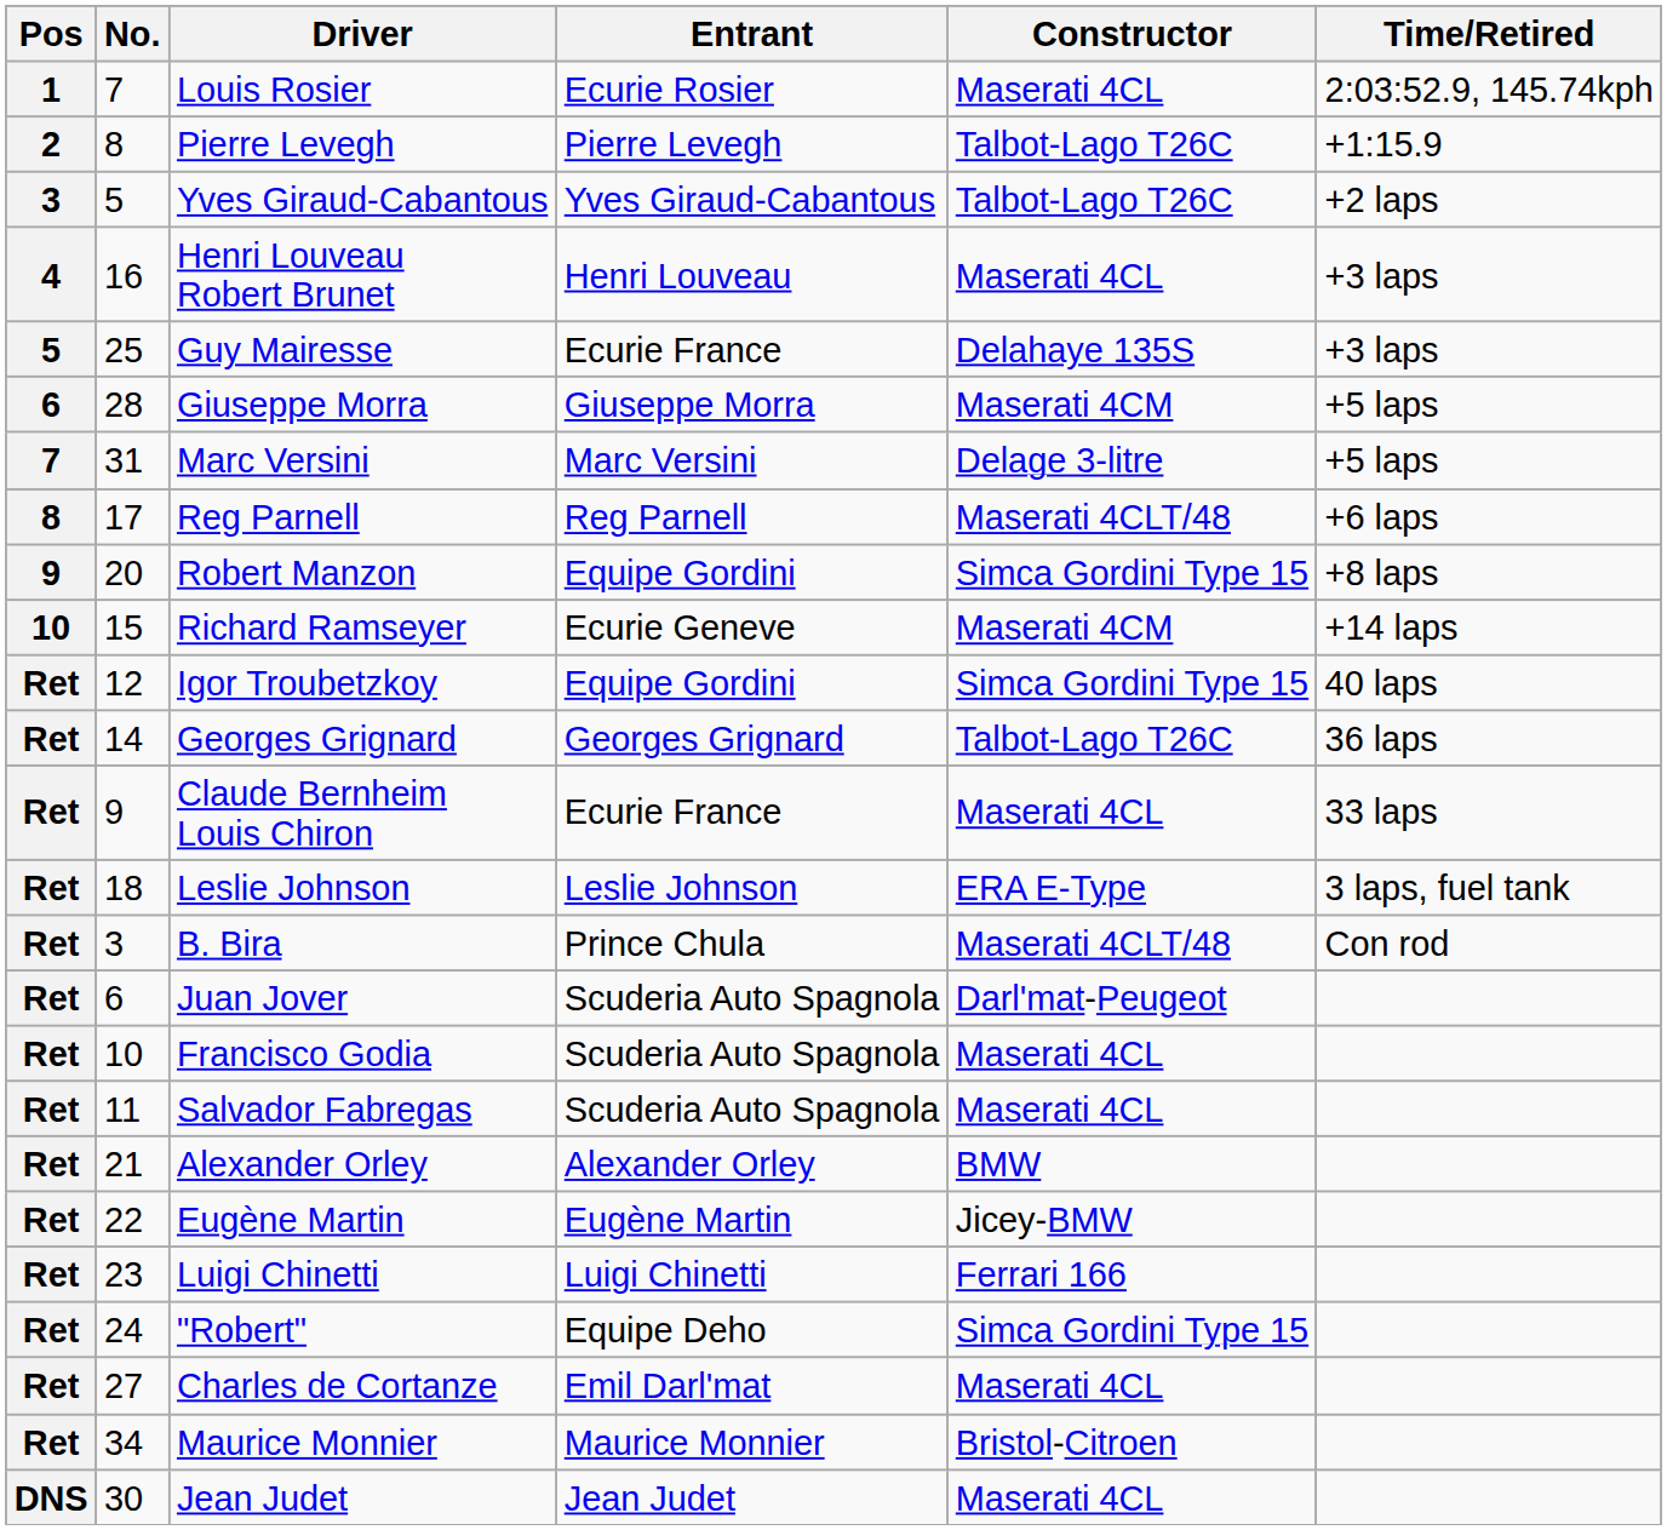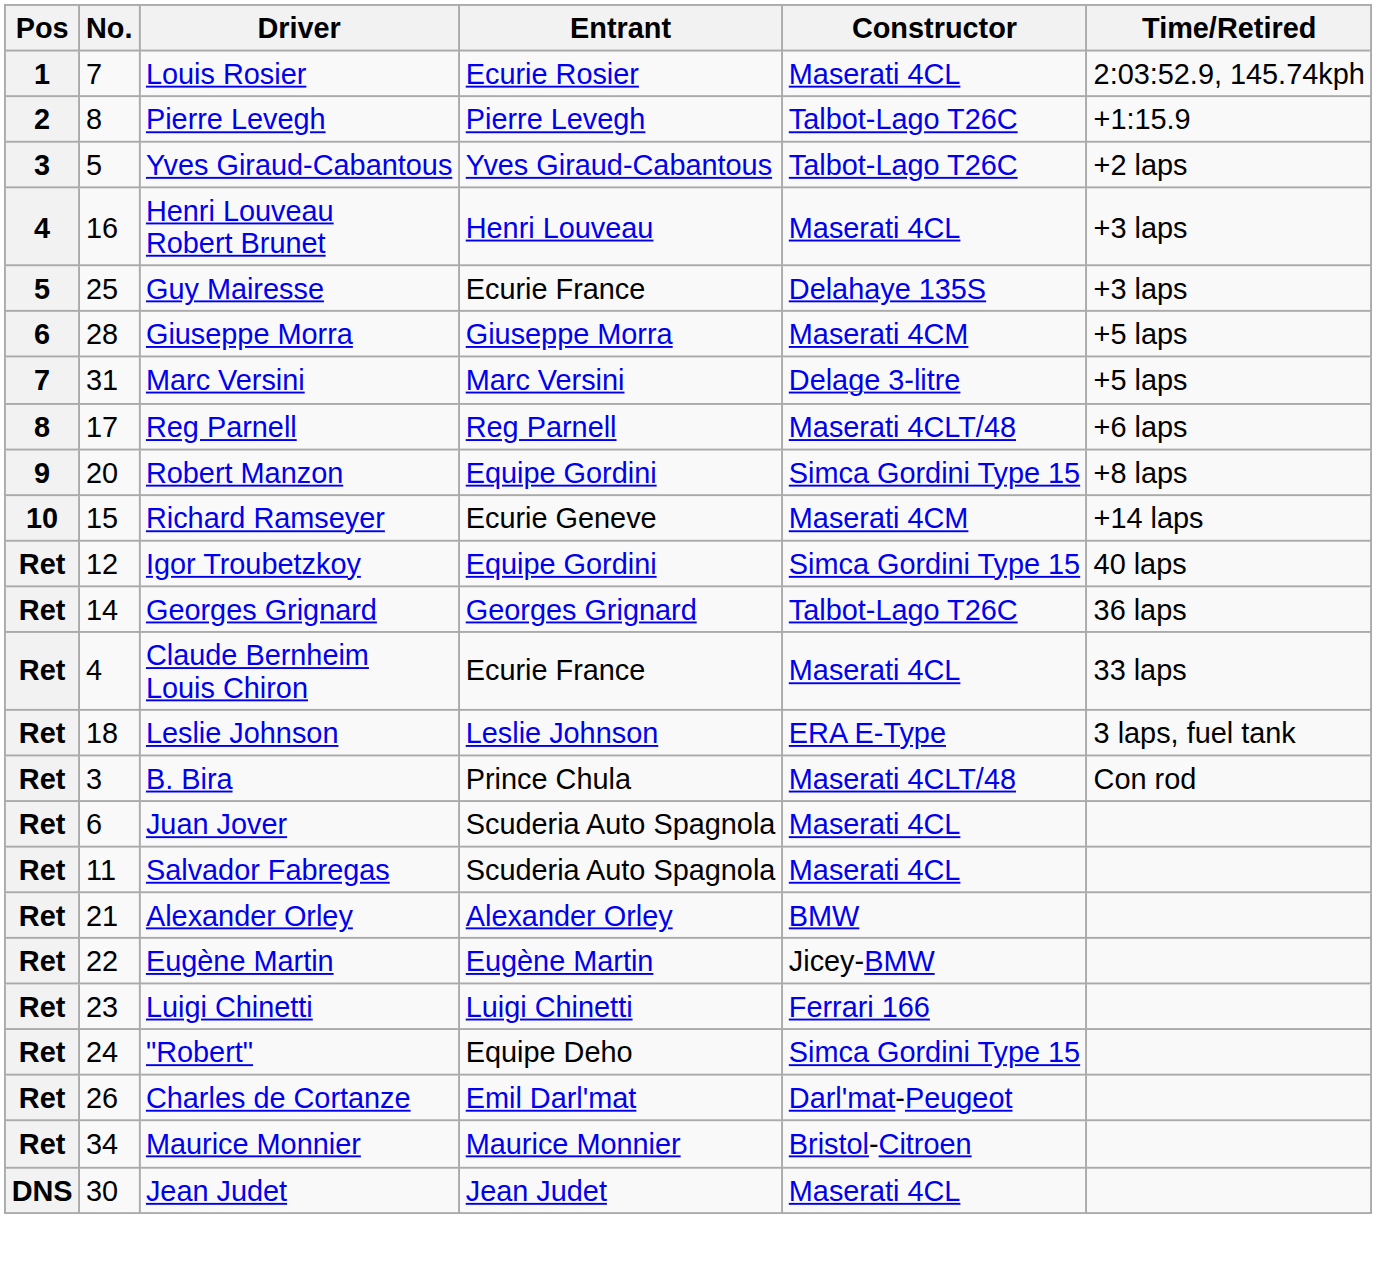Claude Bernheim Louis Chiron | No.: 9 -> 4
Juan Jover | Constructor: Darl'mat-Peugeot -> Maserati 4CL
- row: Ret | 10 | Francisco Godia | Scuderia Auto Spagnola | Maserati 4CL
Charles de Cortanze | No.: 27 -> 26
Charles de Cortanze | Constructor: Maserati 4CL -> Darl'mat-Peugeot
